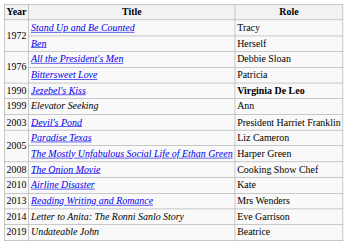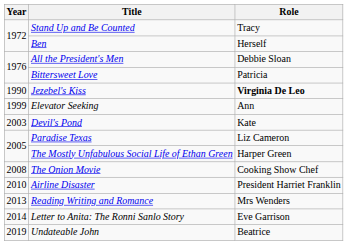Devil's Pond | Role: President Harriet Franklin -> Kate
Airline Disaster | Role: Kate -> President Harriet Franklin
